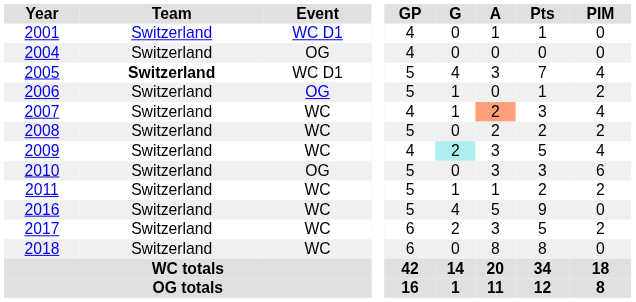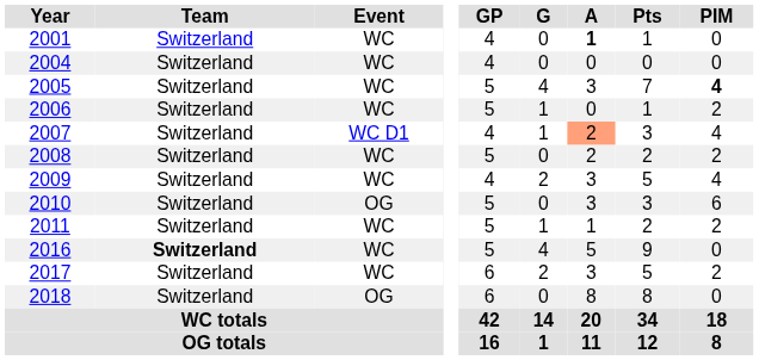2001 | Event: WC D1 -> WC
2001 | A: normal -> bold
2004 | Event: OG -> WC
2005 | Team: bold -> normal
2005 | Event: WC D1 -> WC
2005 | PIM: normal -> bold
2006 | Event: OG -> WC
2007 | Event: WC -> WC D1
2009 | G: paleturquoise background -> no background
2016 | Team: normal -> bold
2018 | Event: WC -> OG
